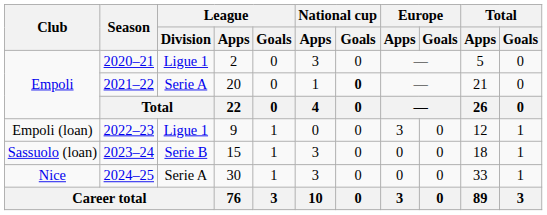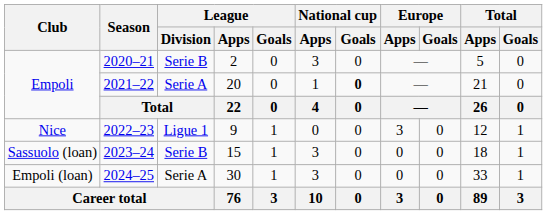2020–21 | League / Division: Ligue 1 -> Serie B
2022–23 | Club: Empoli (loan) -> Nice
2024–25 | Club: Nice -> Empoli (loan)
